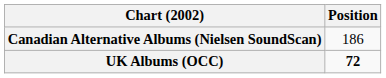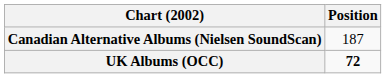Canadian Alternative Albums (Nielsen SoundScan) | Position: 186 -> 187
